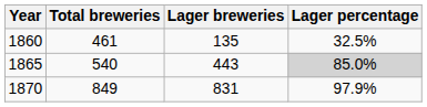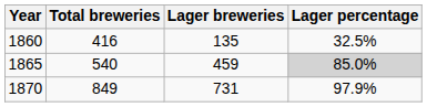1860 | Total breweries: 461 -> 416
1865 | Lager breweries: 443 -> 459
1870 | Lager breweries: 831 -> 731
